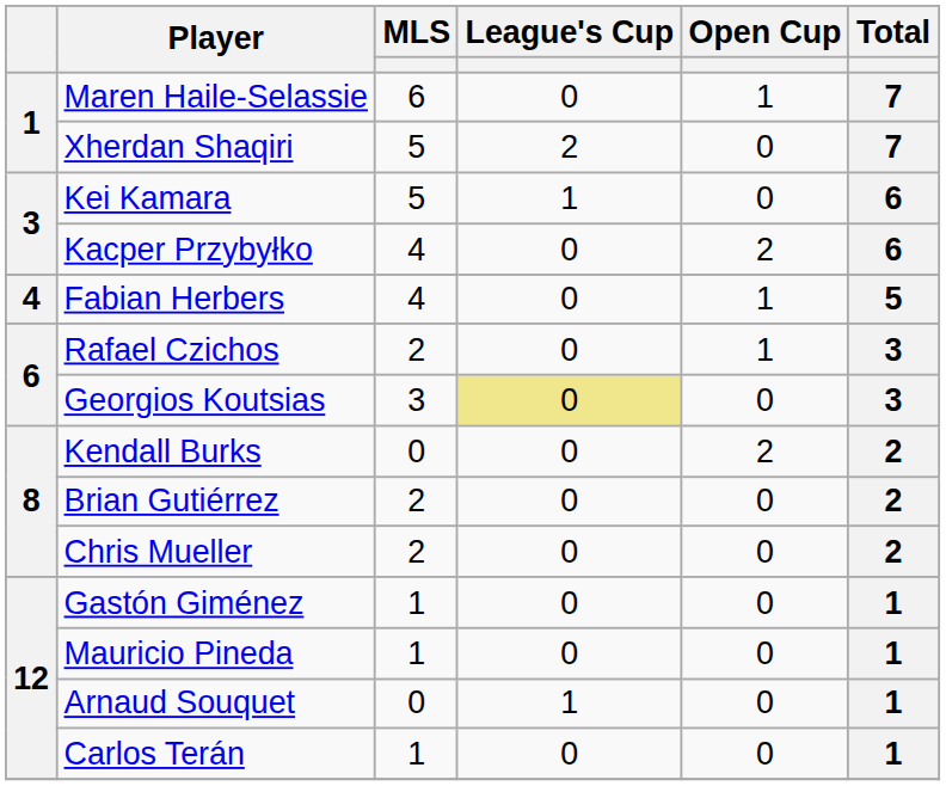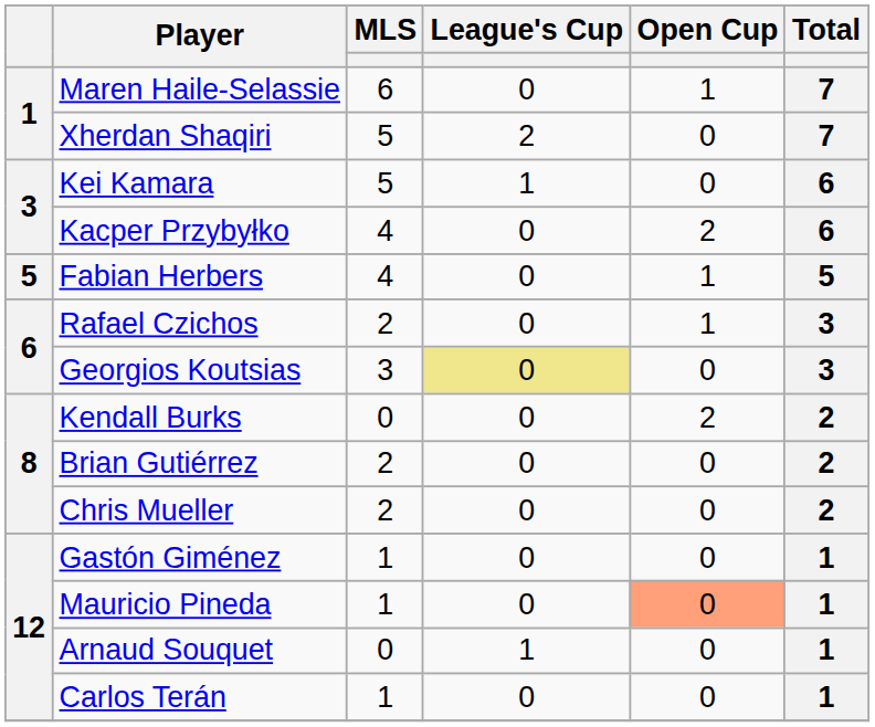Fabian Herbers | column 1: 4 -> 5
Mauricio Pineda | Open Cup: no background -> lightsalmon background
